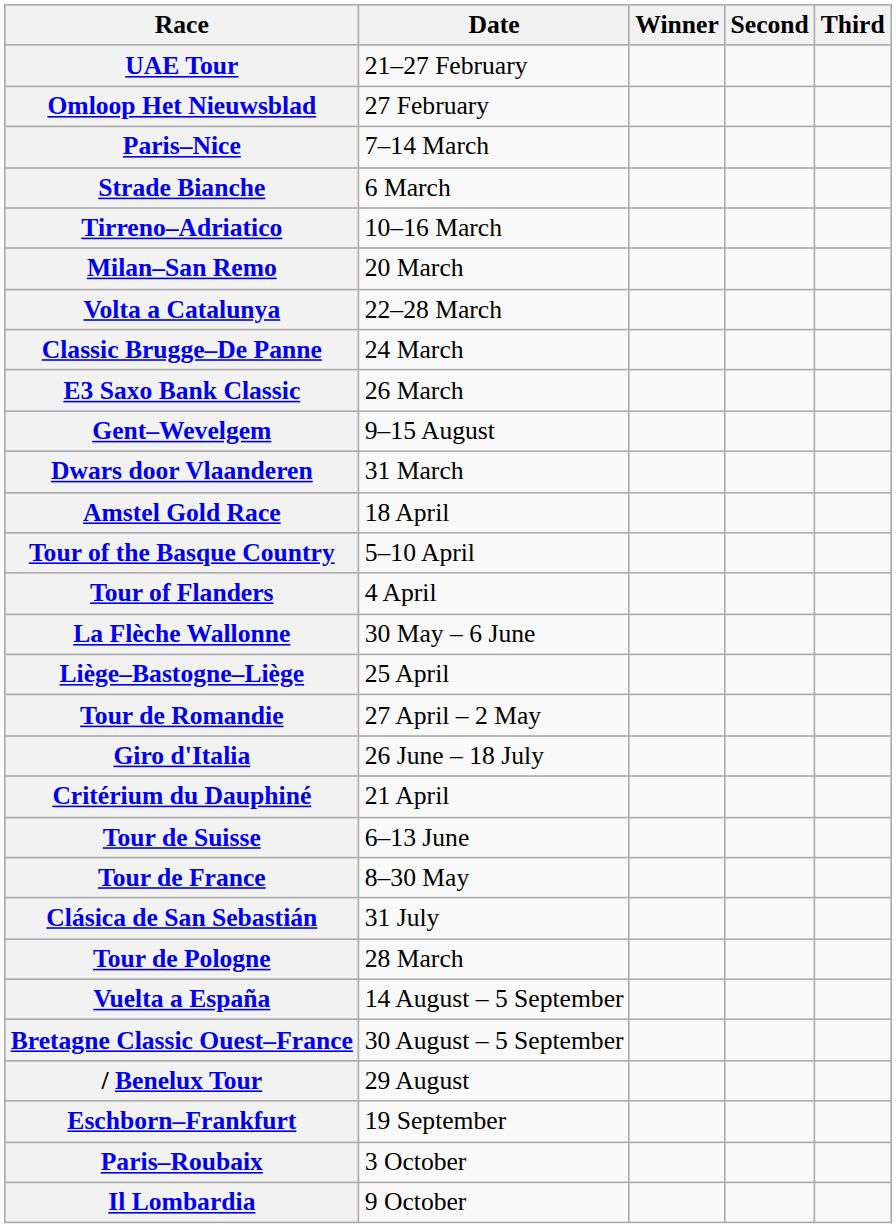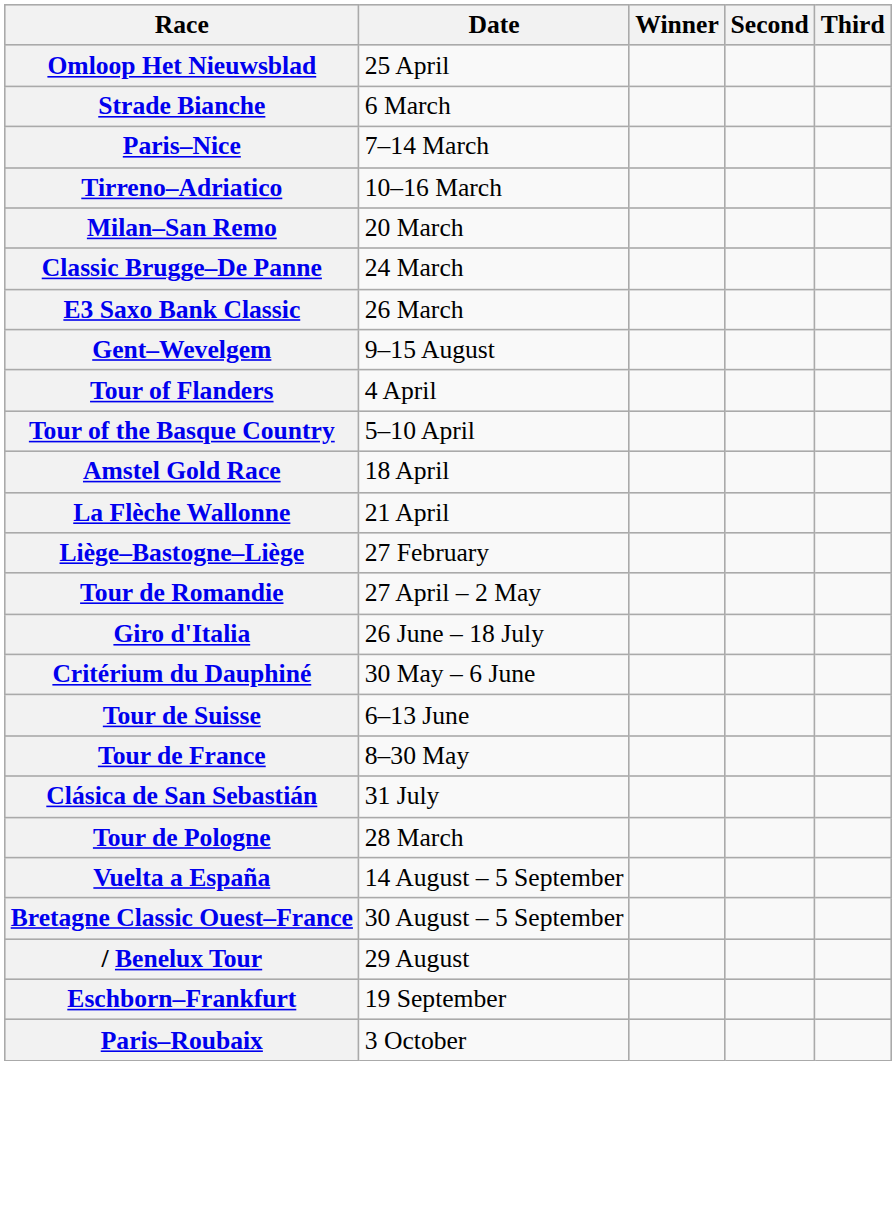- row: UAE Tour | 21–27 February
Omloop Het Nieuwsblad | Date: 27 February -> 25 April
rows swapped: Strade Bianche <-> Paris–Nice
- row: Volta a Catalunya | 22–28 March
- row: Dwars door Vlaanderen | 31 March
rows swapped: Tour of Flanders <-> Amstel Gold Race
La Flèche Wallonne | Date: 30 May – 6 June -> 21 April
Liège–Bastogne–Liège | Date: 25 April -> 27 February
Critérium du Dauphiné | Date: 21 April -> 30 May – 6 June
- row: Il Lombardia | 9 October
